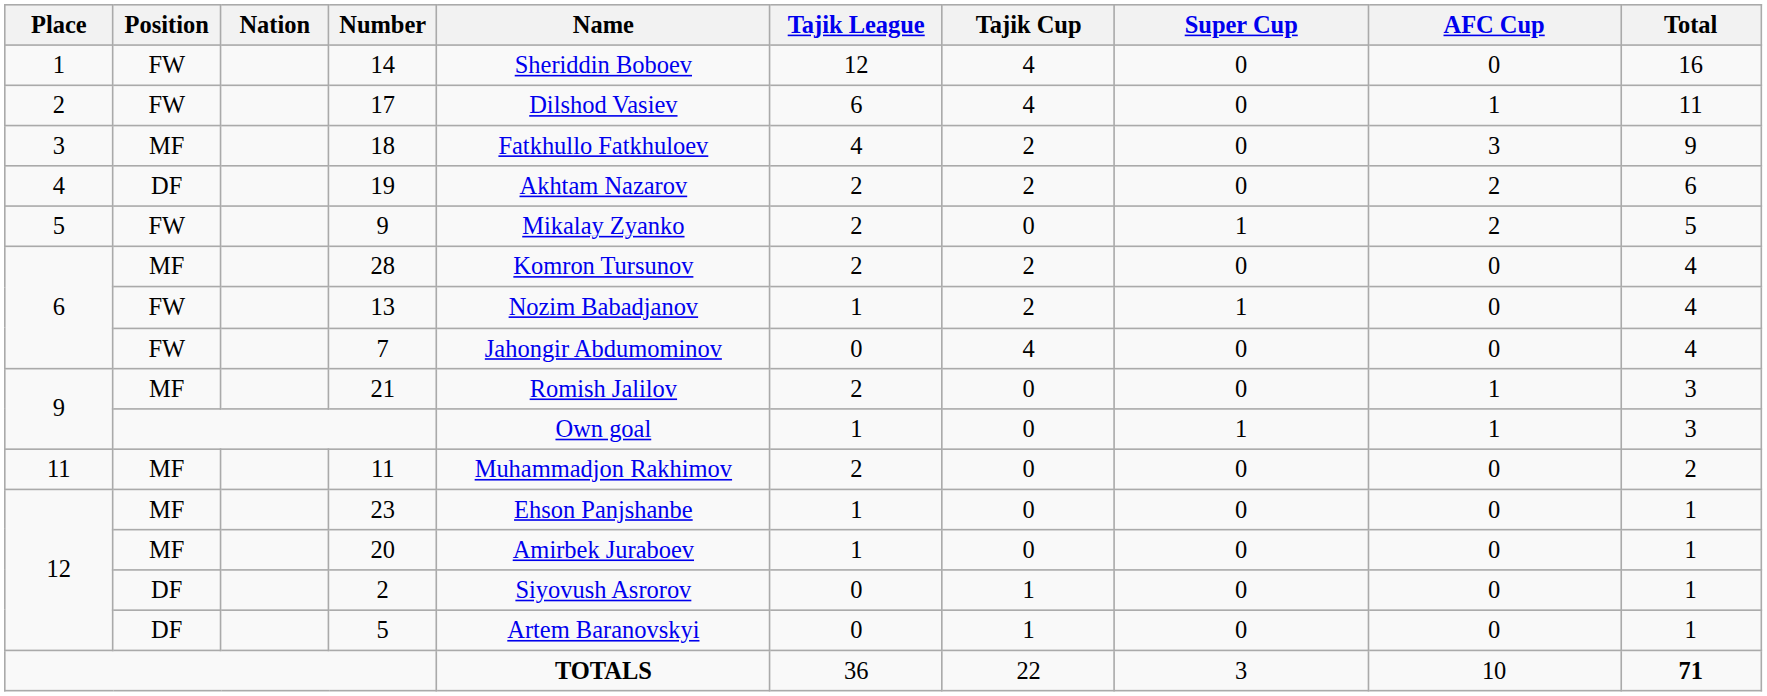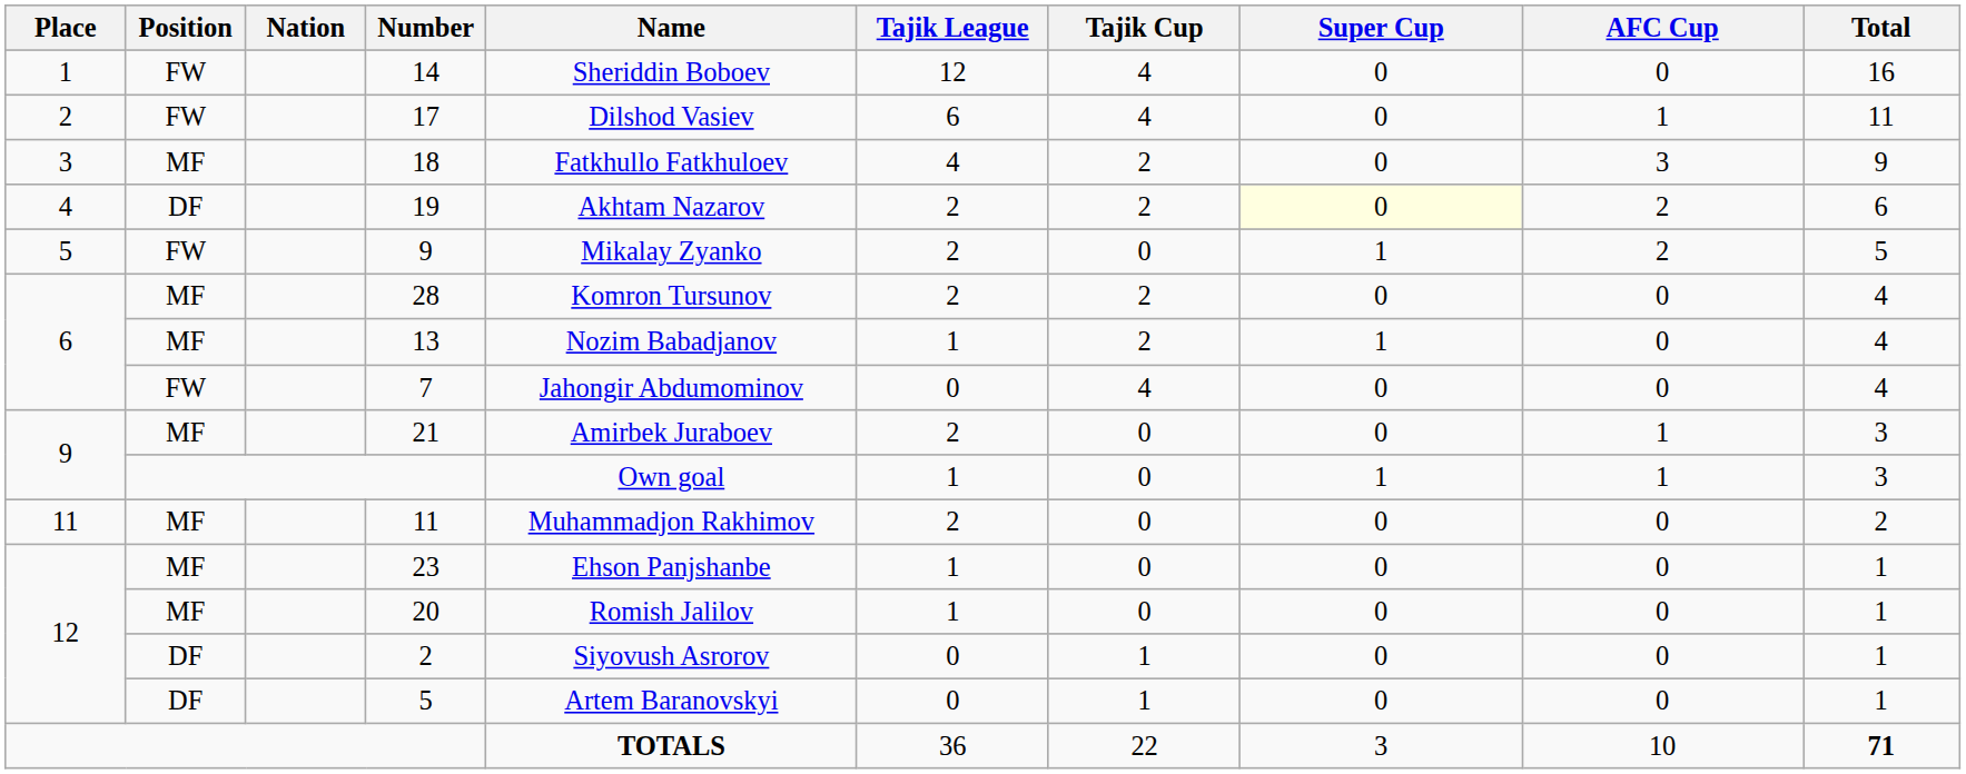19 | Super Cup: no background -> lightyellow background
13 | Position: FW -> MF
21 | Name: Romish Jalilov -> Amirbek Juraboev
20 | Name: Amirbek Juraboev -> Romish Jalilov
